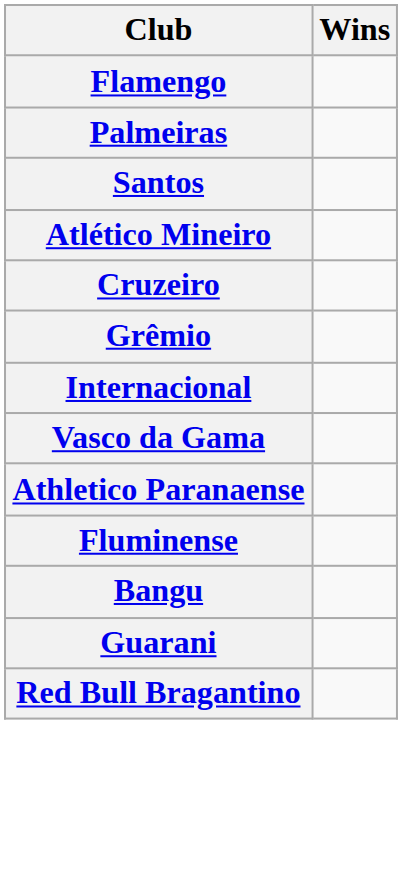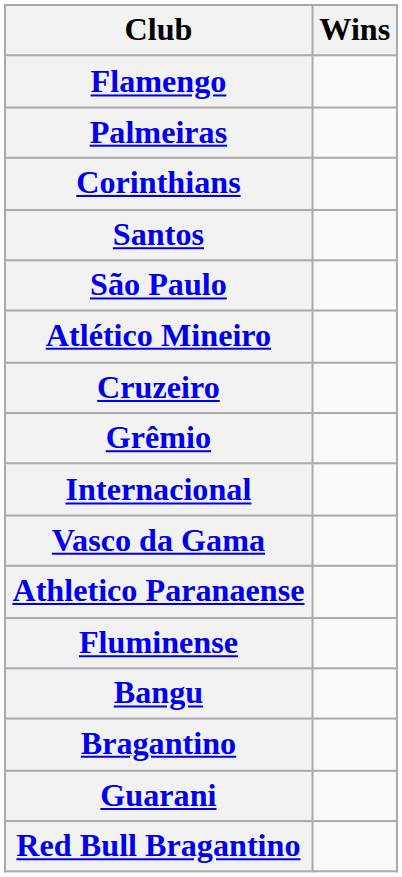+ row: Corinthians
+ row: São Paulo
+ row: Bragantino
